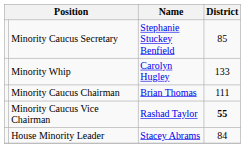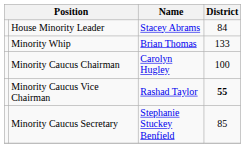rows swapped: House Minority Leader <-> Minority Caucus Secretary
Minority Whip | Name: Carolyn Hugley -> Brian Thomas
Minority Caucus Chairman | Name: Brian Thomas -> Carolyn Hugley
Minority Caucus Chairman | District: 111 -> 100
